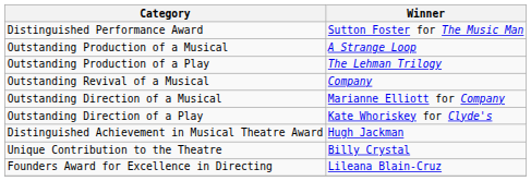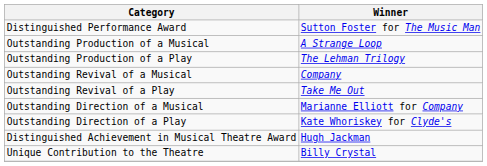+ row: Outstanding Revival of a Play | Take Me Out
- row: Founders Award for Excellence in Directing | Lileana Blain-Cruz
